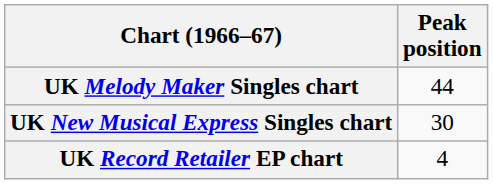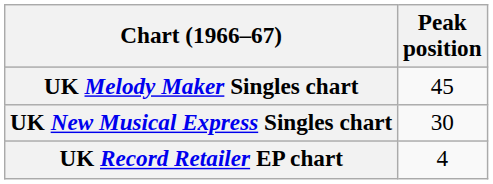UK Melody Maker Singles chart | Peak position: 44 -> 45
